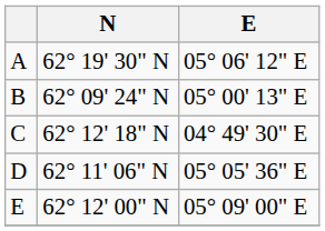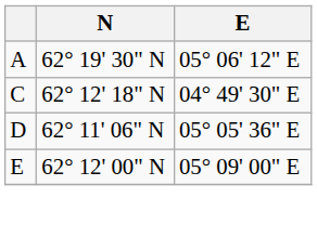- row: B | 62° 09' 24" N | 05° 00' 13" E
